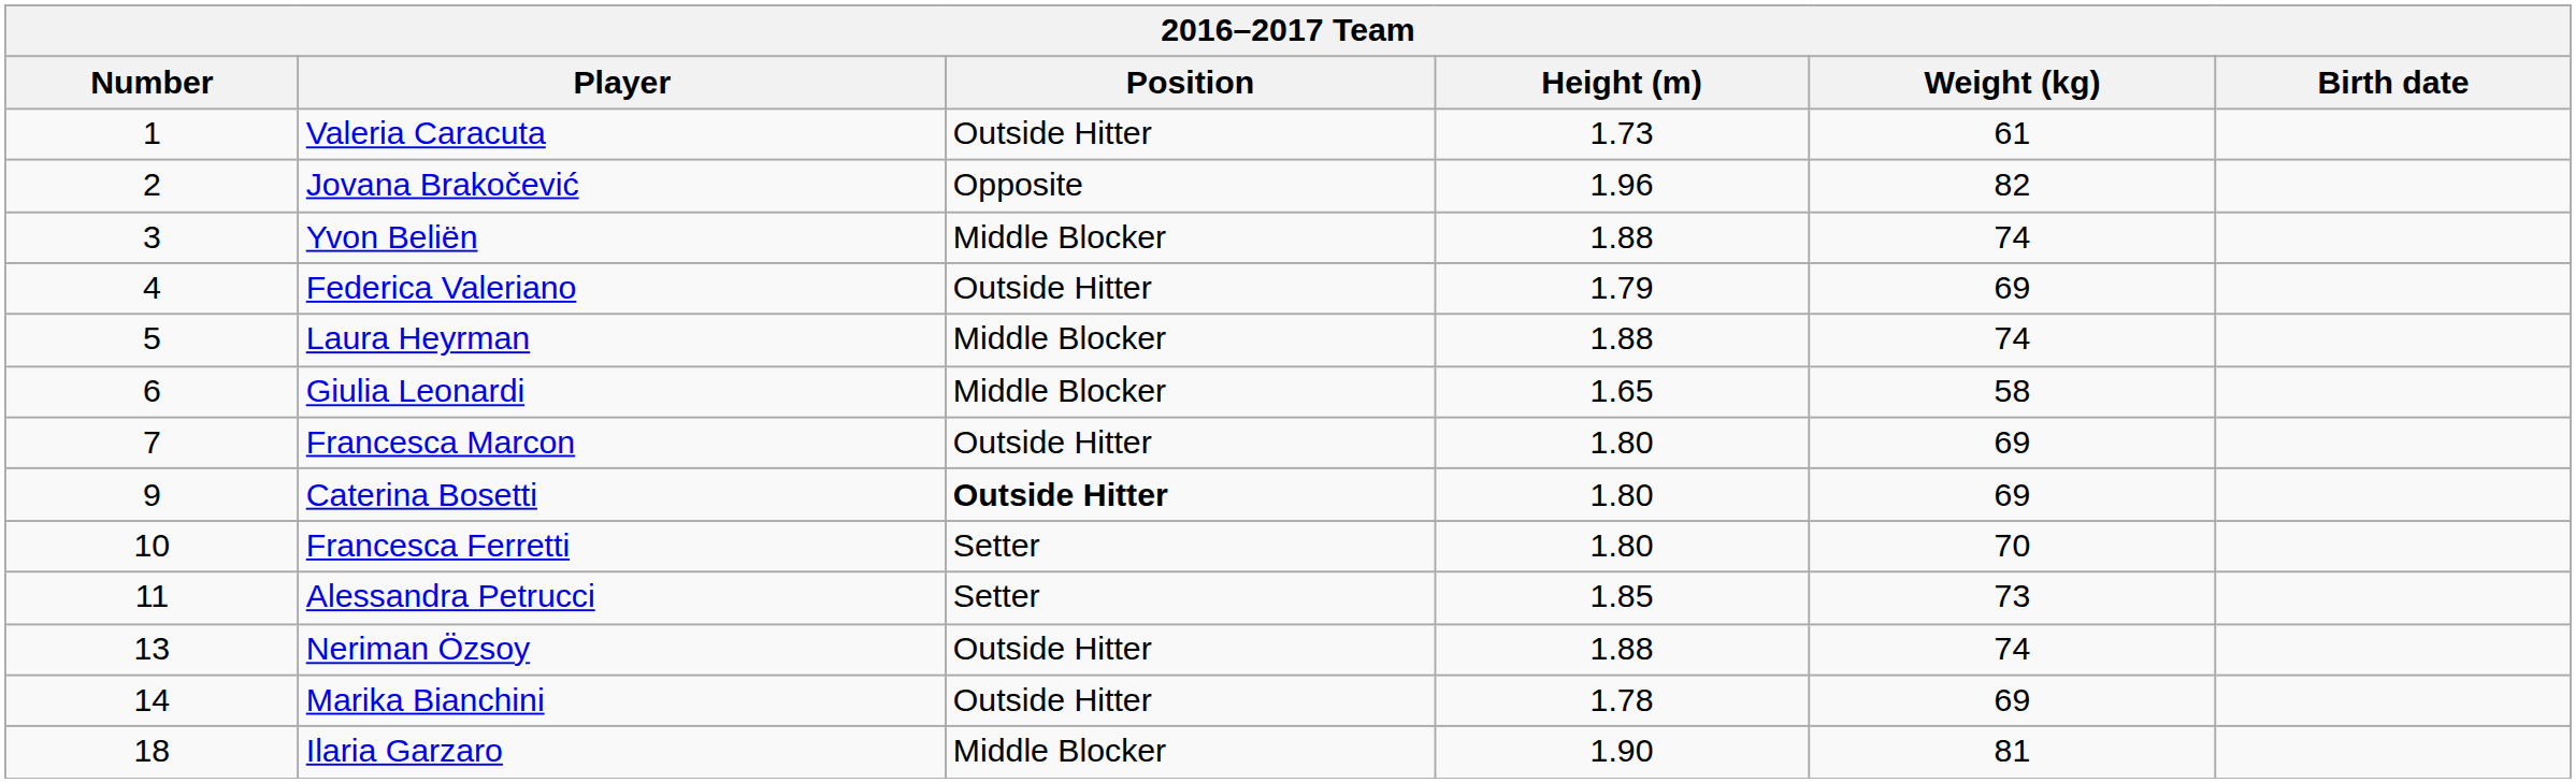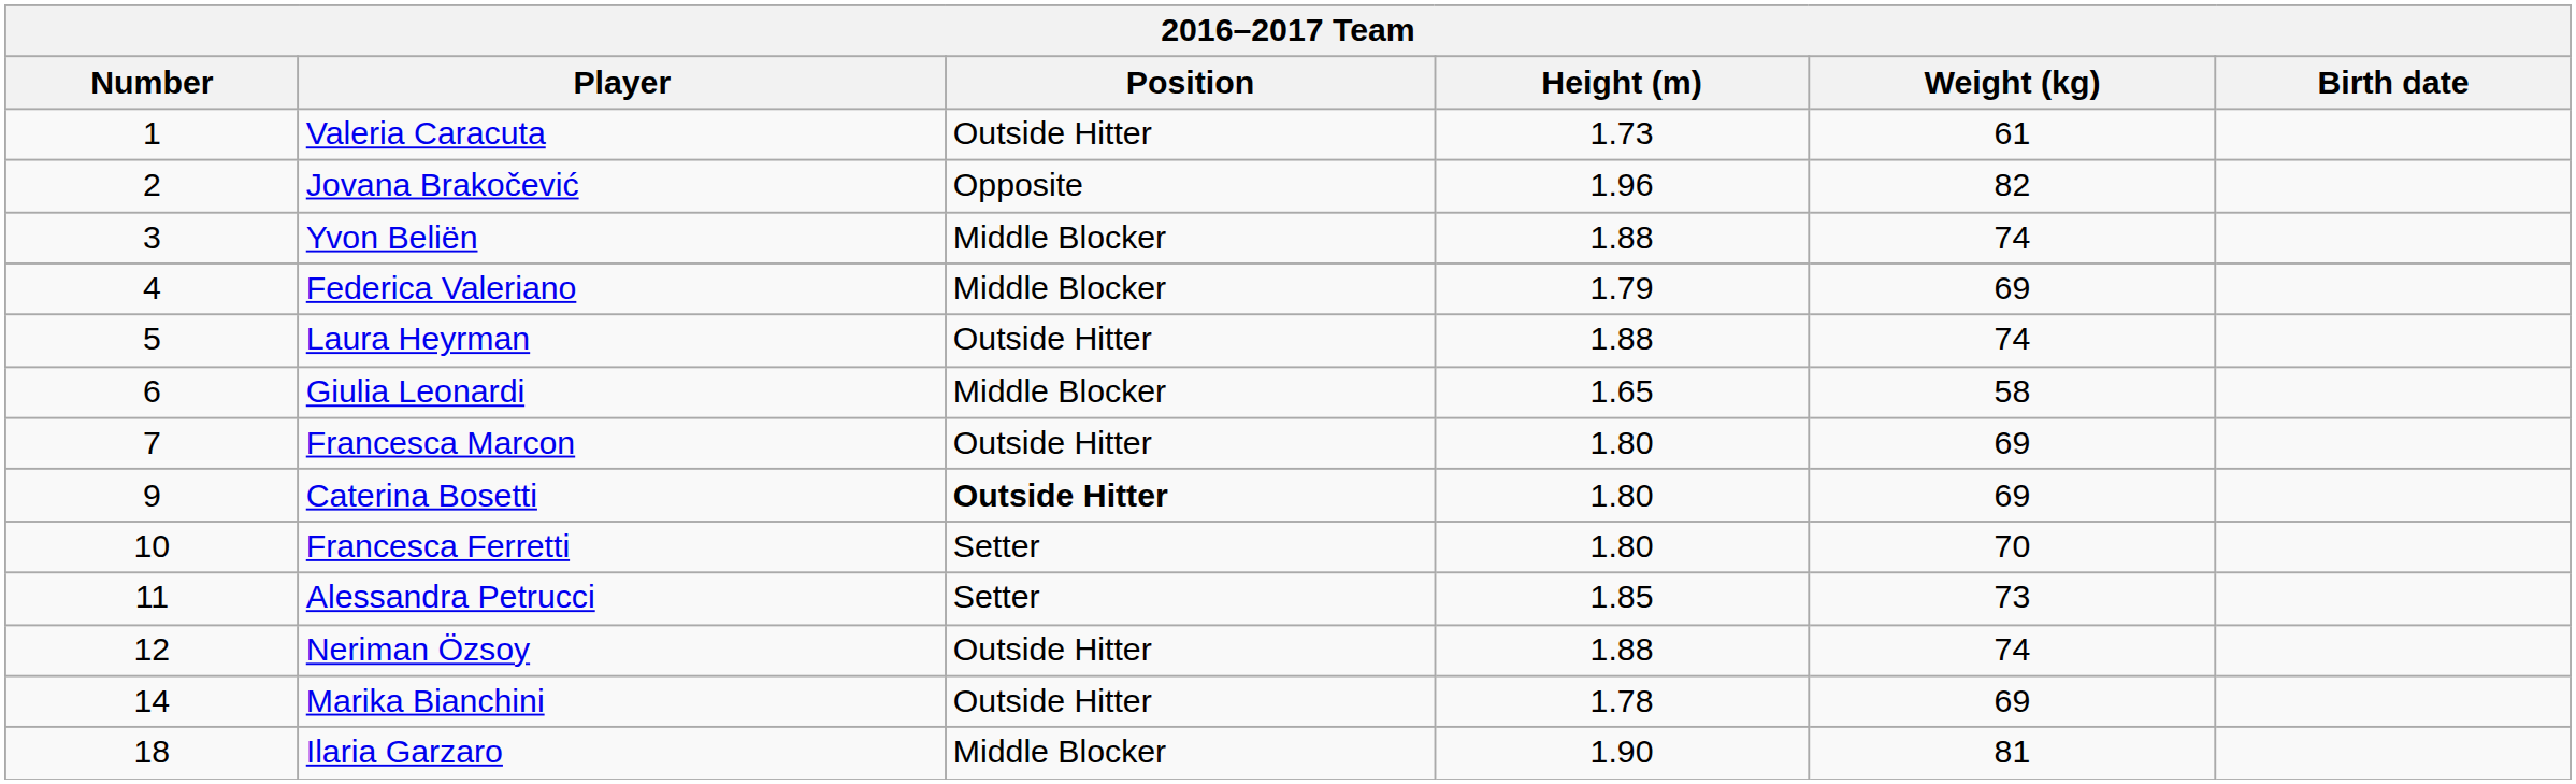Federica Valeriano | Position: Outside Hitter -> Middle Blocker
Laura Heyrman | Position: Middle Blocker -> Outside Hitter
Neriman Özsoy | Number: 13 -> 12
